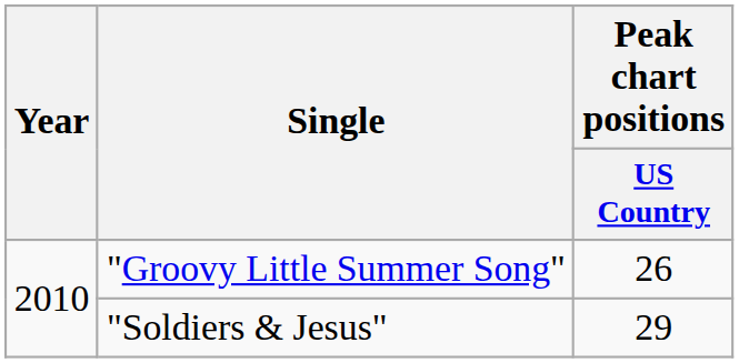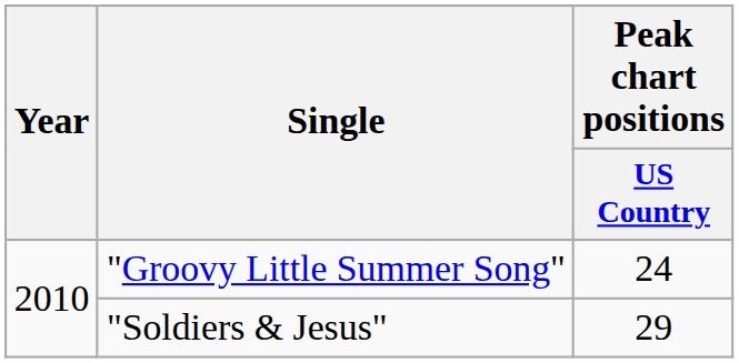"Groovy Little Summer Song" | Peak chart positions / US Country: 26 -> 24
